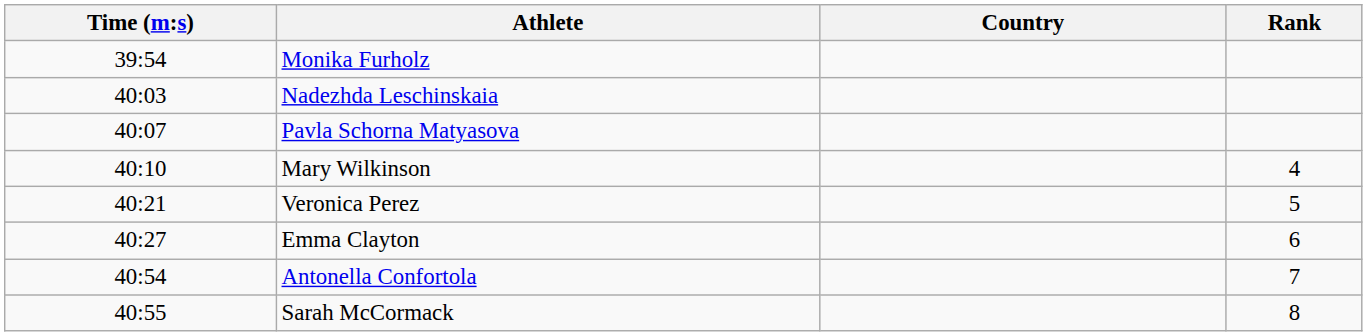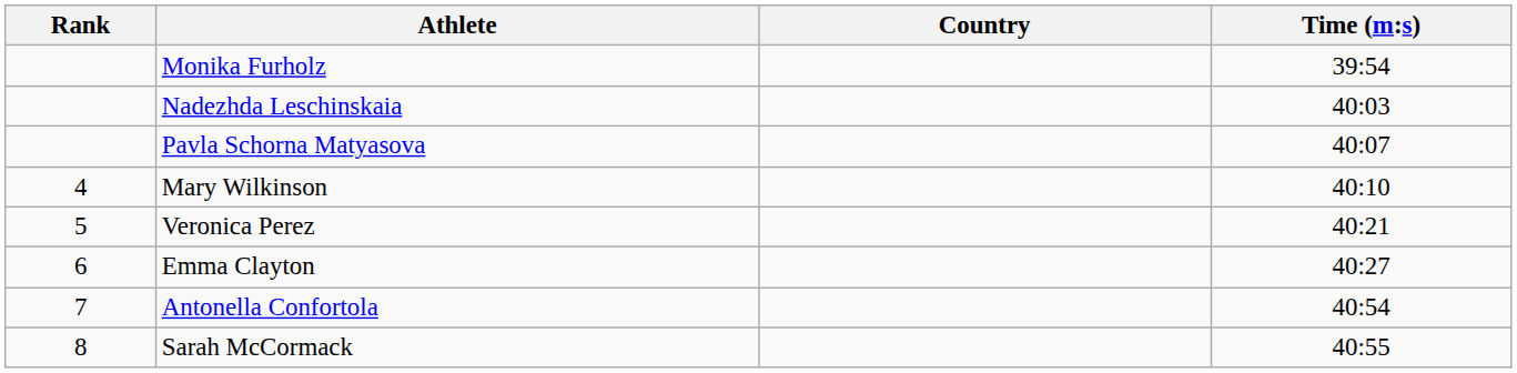columns swapped: Rank <-> Time (m:s)
